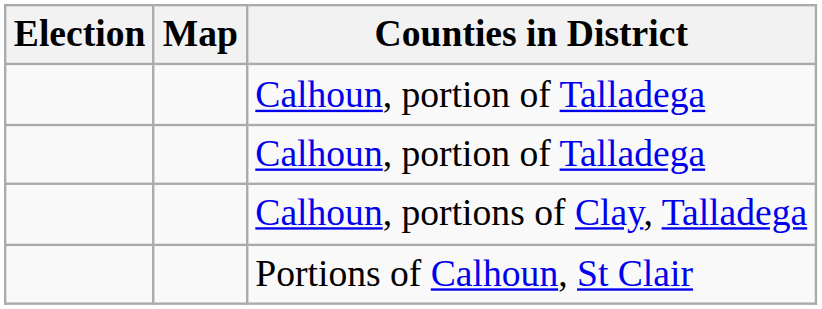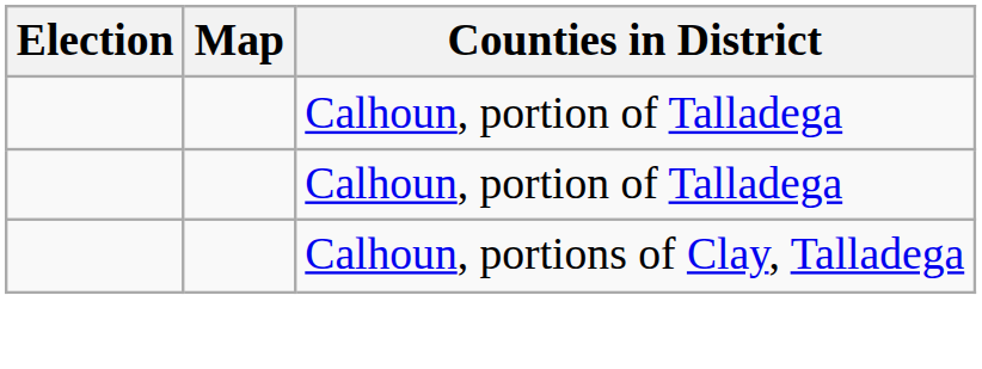- row: Portions of Calhoun, St Clair
